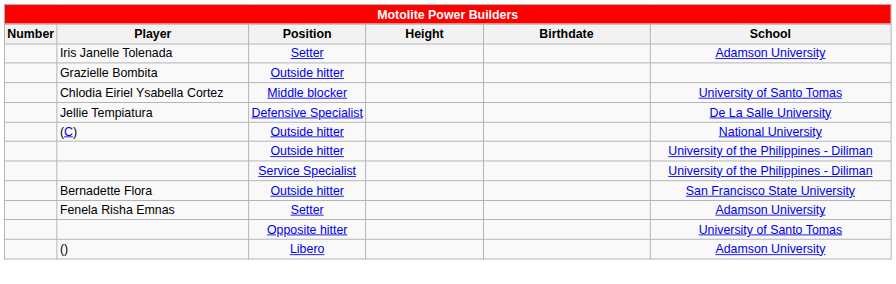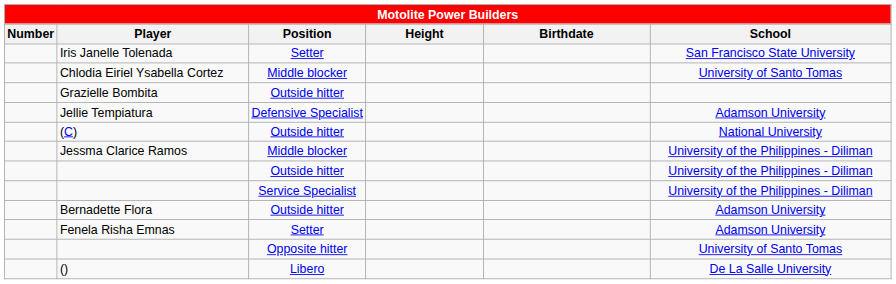Iris Janelle Tolenada | School: Adamson University -> San Francisco State University
rows swapped: Grazielle Bombita <-> Chlodia Eiriel Ysabella Cortez
Jellie Tempiatura | School: De La Salle University -> Adamson University
+ row: Jessma Clarice Ramos | Middle blocker | University of the Philippines - Diliman
Bernadette Flora | School: San Francisco State University -> Adamson University
() | School: Adamson University -> De La Salle University
